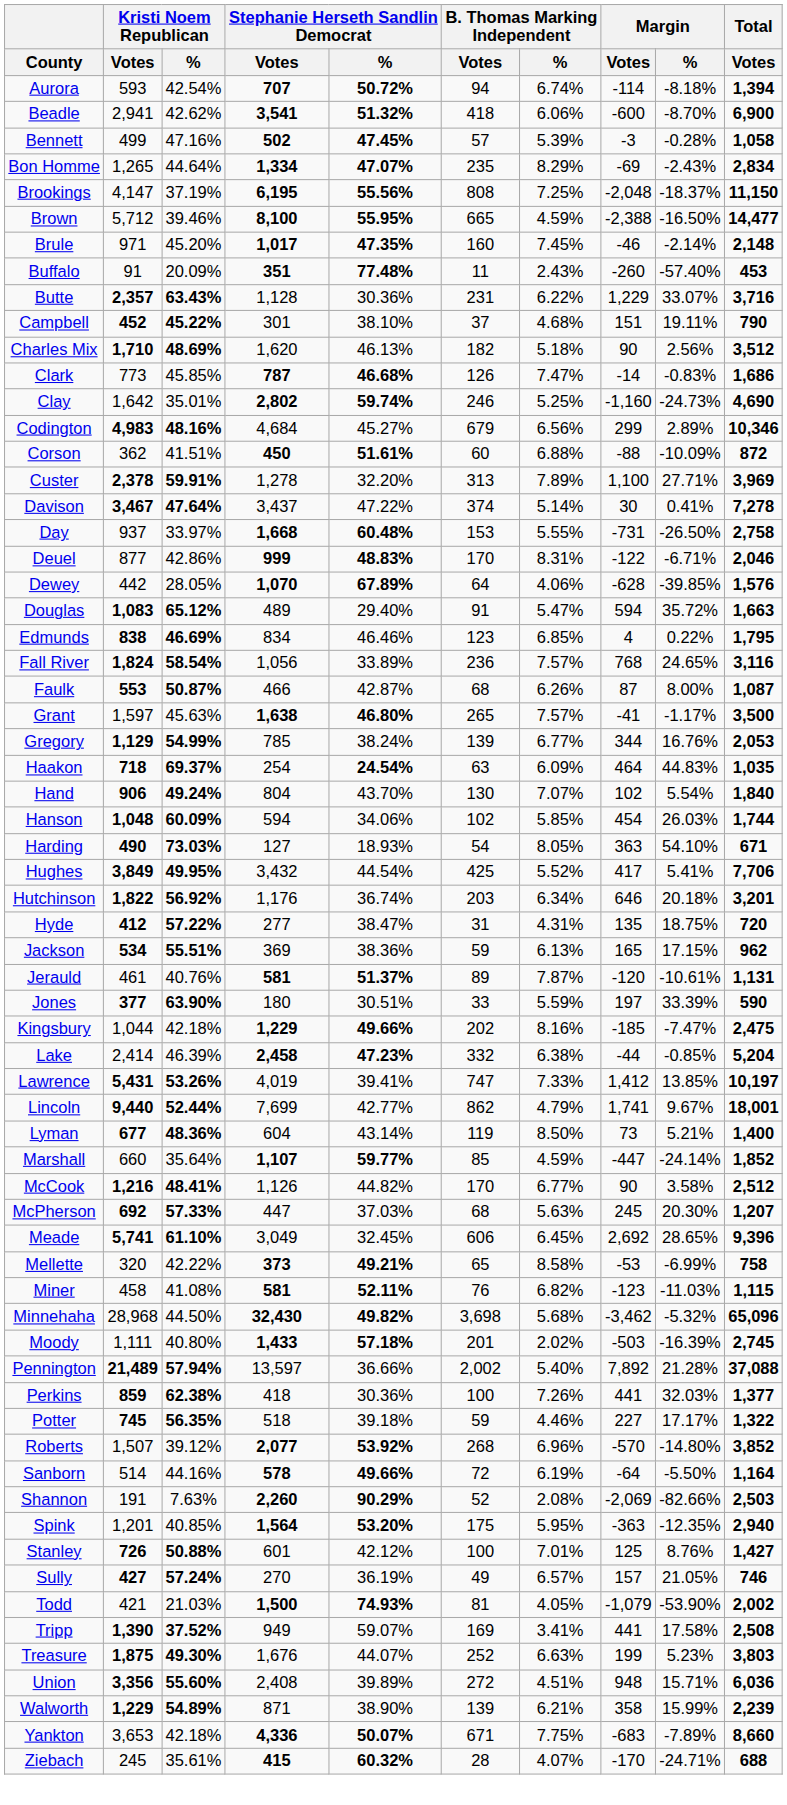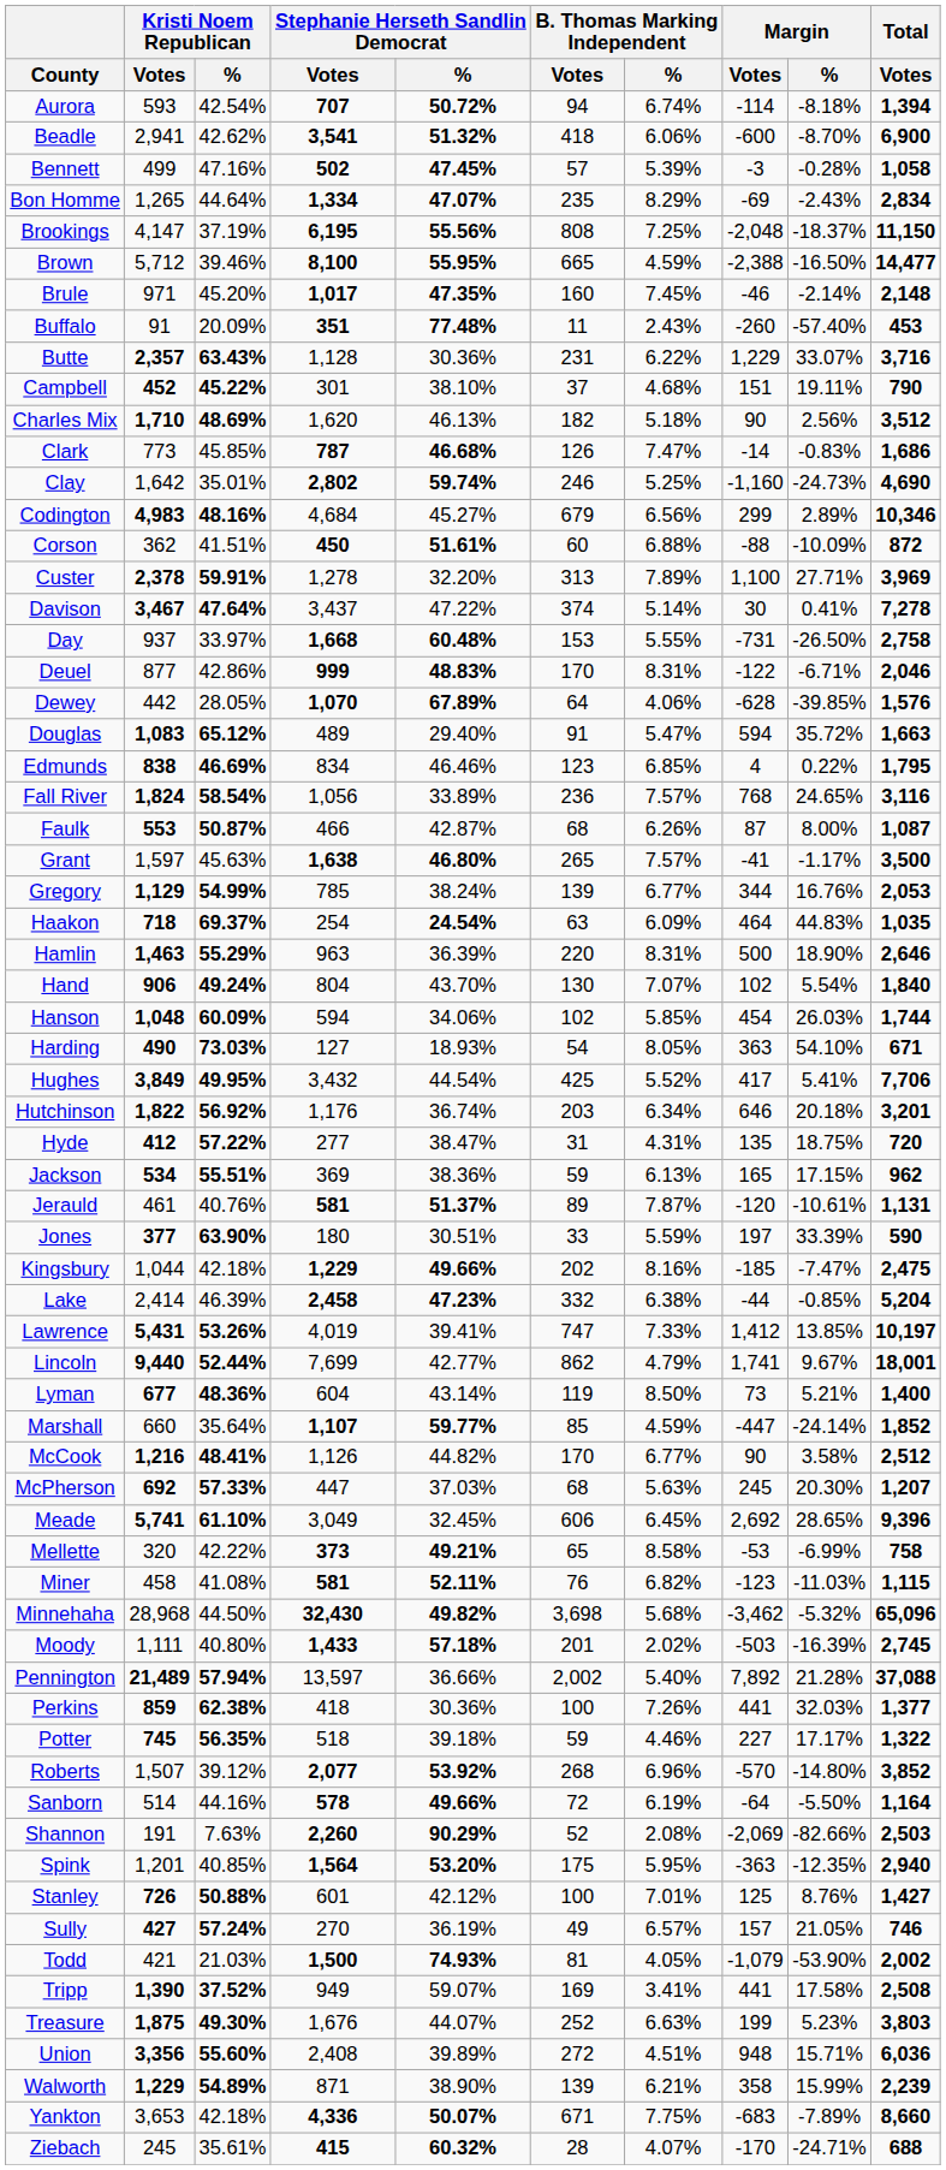+ row: Hamlin | 1,463 | 55.29% | 963 | 36.39% | 220 | 8.31% | 500 | 18.90% | 2,646
